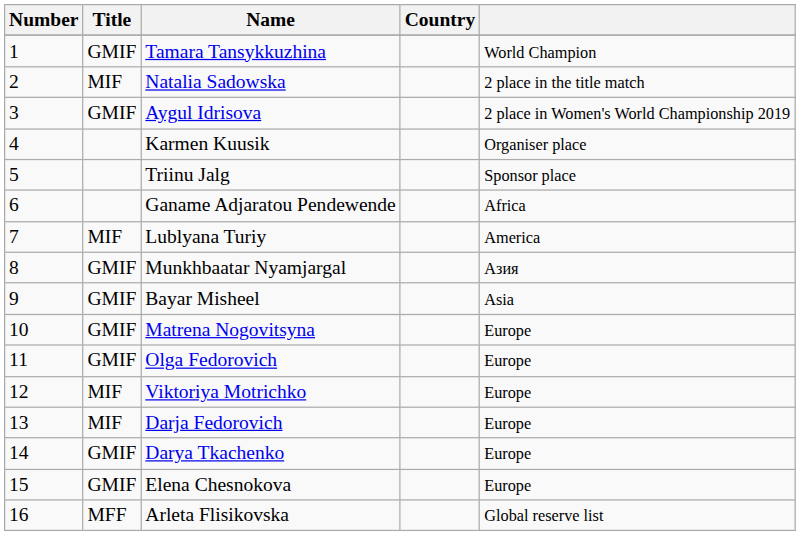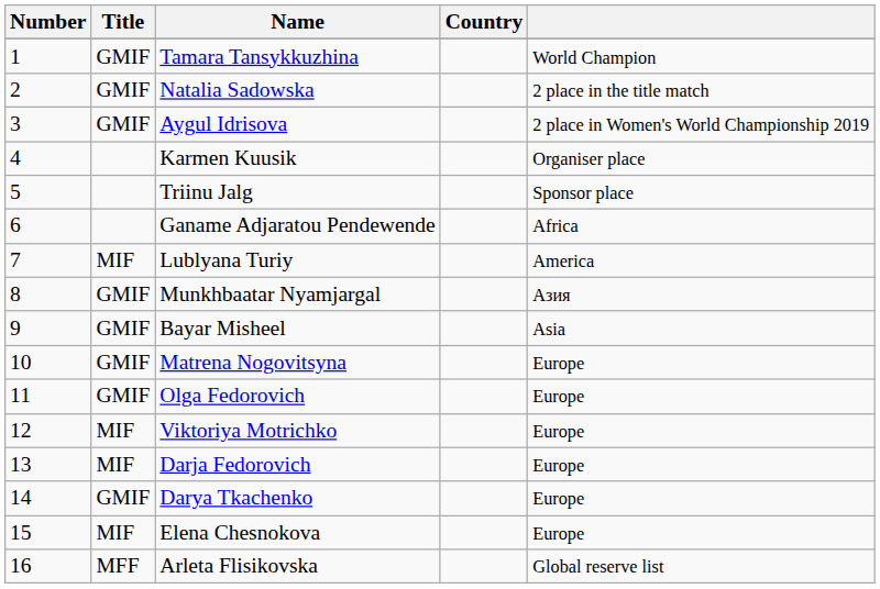Natalia Sadowska | Title: MIF -> GMIF
Elena Chesnokova | Title: GMIF -> MIF
